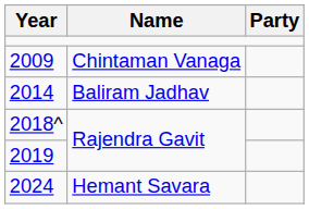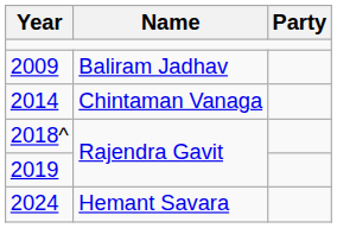2009 | Name: Chintaman Vanaga -> Baliram Jadhav
2014 | Name: Baliram Jadhav -> Chintaman Vanaga
